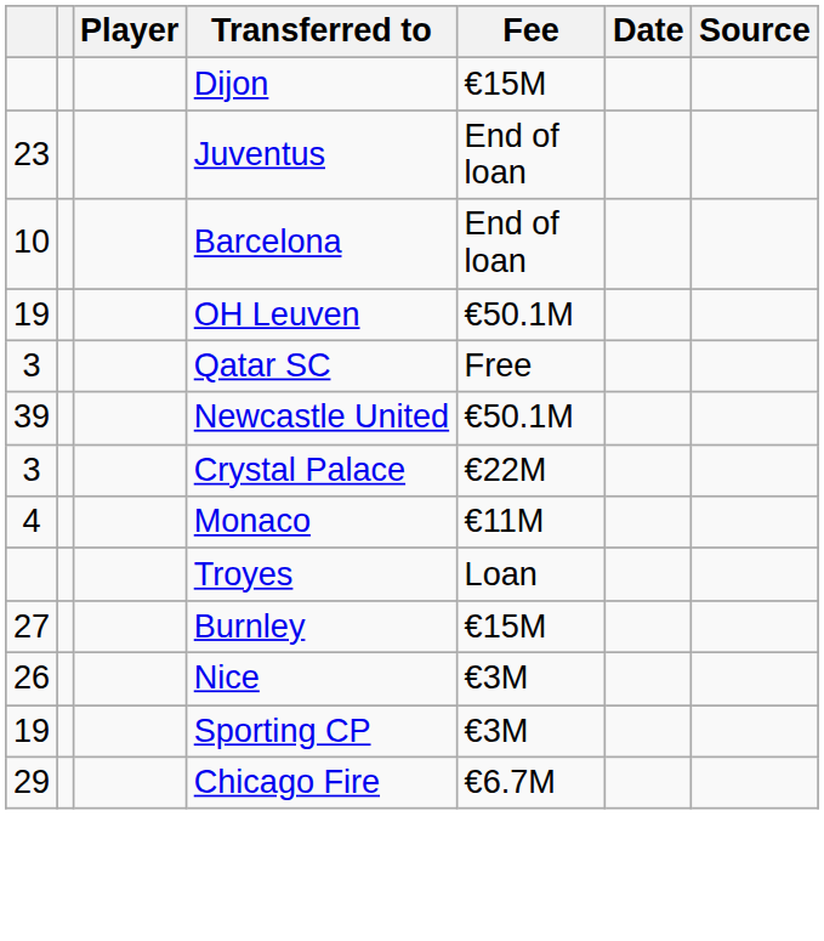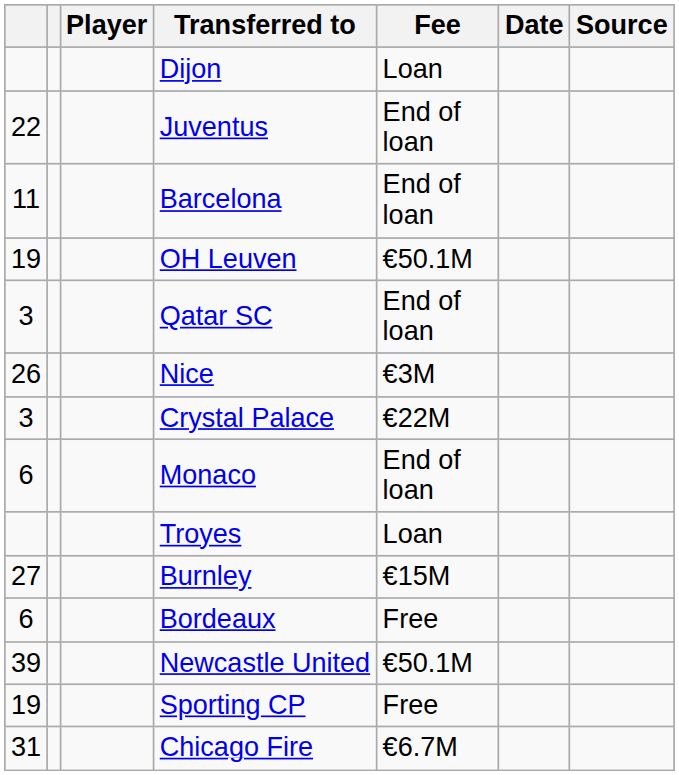Dijon | Fee: €15M -> Loan
Juventus | column 1: 23 -> 22
Barcelona | column 1: 10 -> 11
Qatar SC | Fee: Free -> End of loan
rows swapped: Nice <-> Newcastle United
Monaco | column 1: 4 -> 6
Monaco | Fee: €11M -> End of loan
+ row: 6 | Bordeaux | Free
Sporting CP | Fee: €3M -> Free
Chicago Fire | column 1: 29 -> 31
